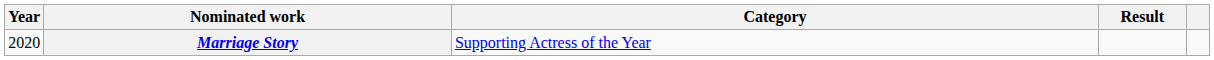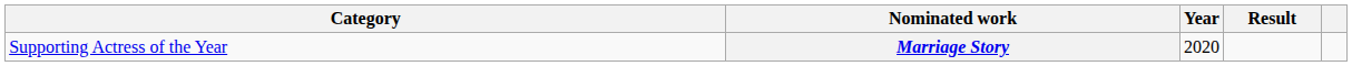columns swapped: Year <-> Category
